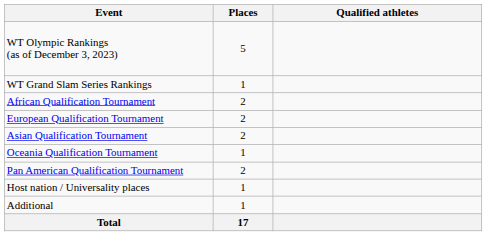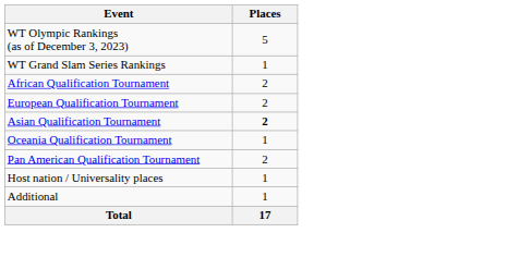- column: Qualified athletes
Asian Qualification Tournament | Places: normal -> bold
